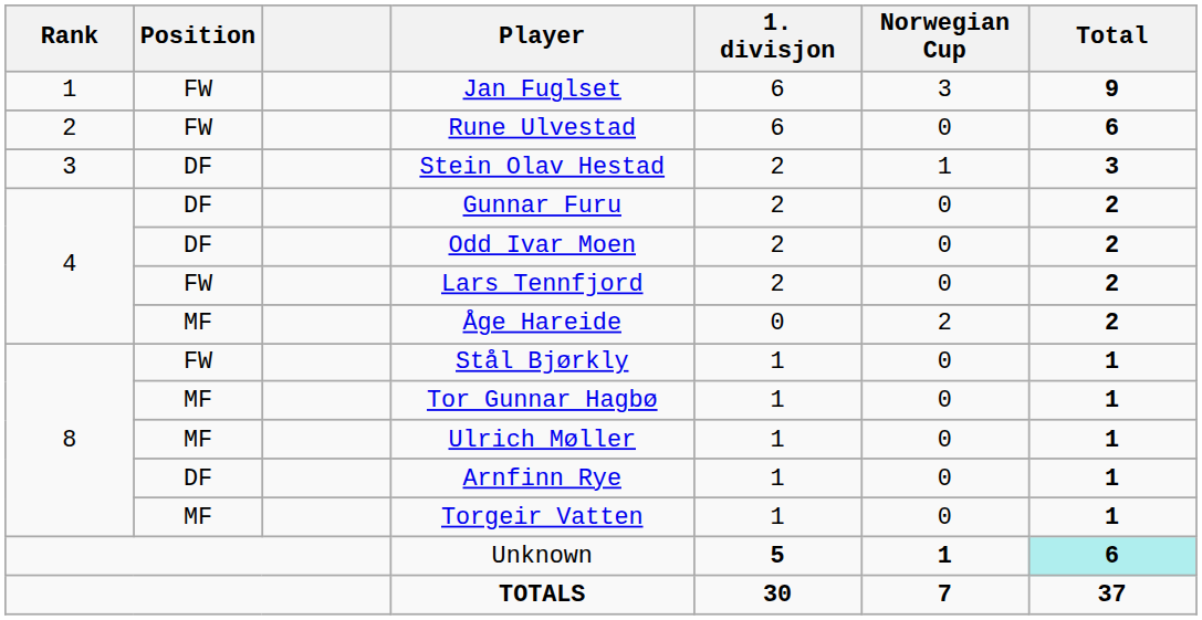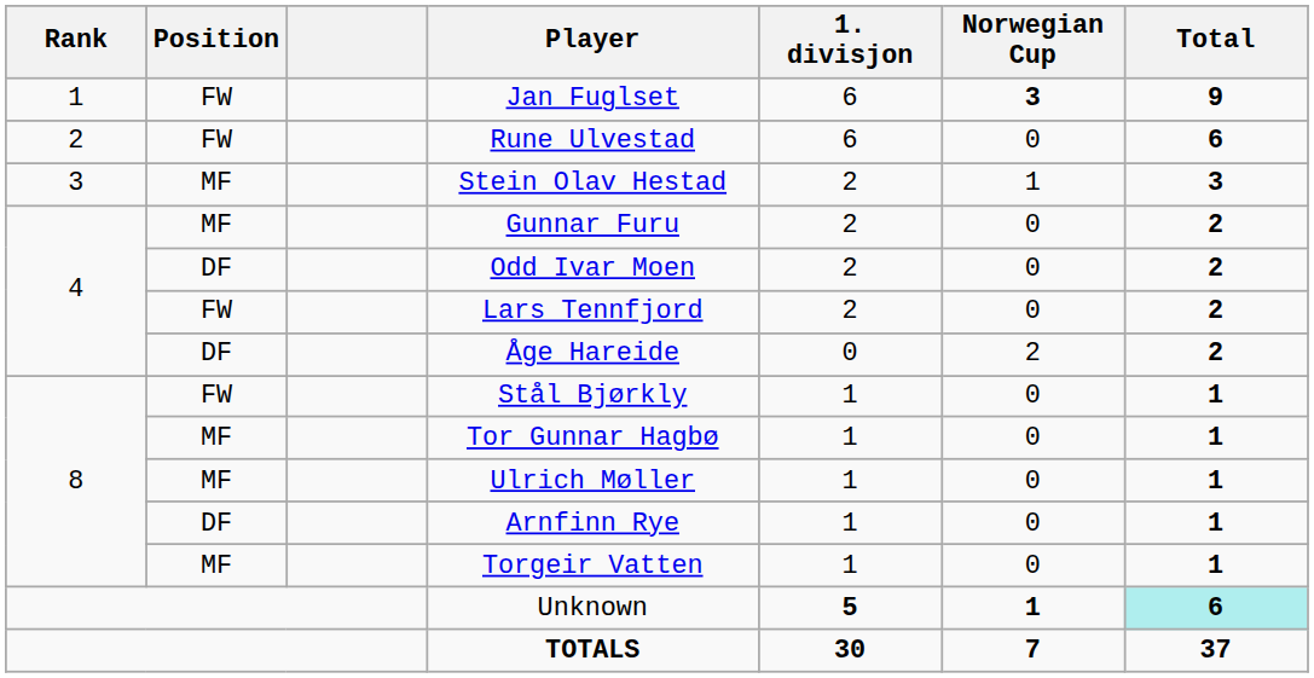Jan Fuglset | Norwegian Cup: normal -> bold
Stein Olav Hestad | Position: DF -> MF
Gunnar Furu | Position: DF -> MF
Åge Hareide | Position: MF -> DF
